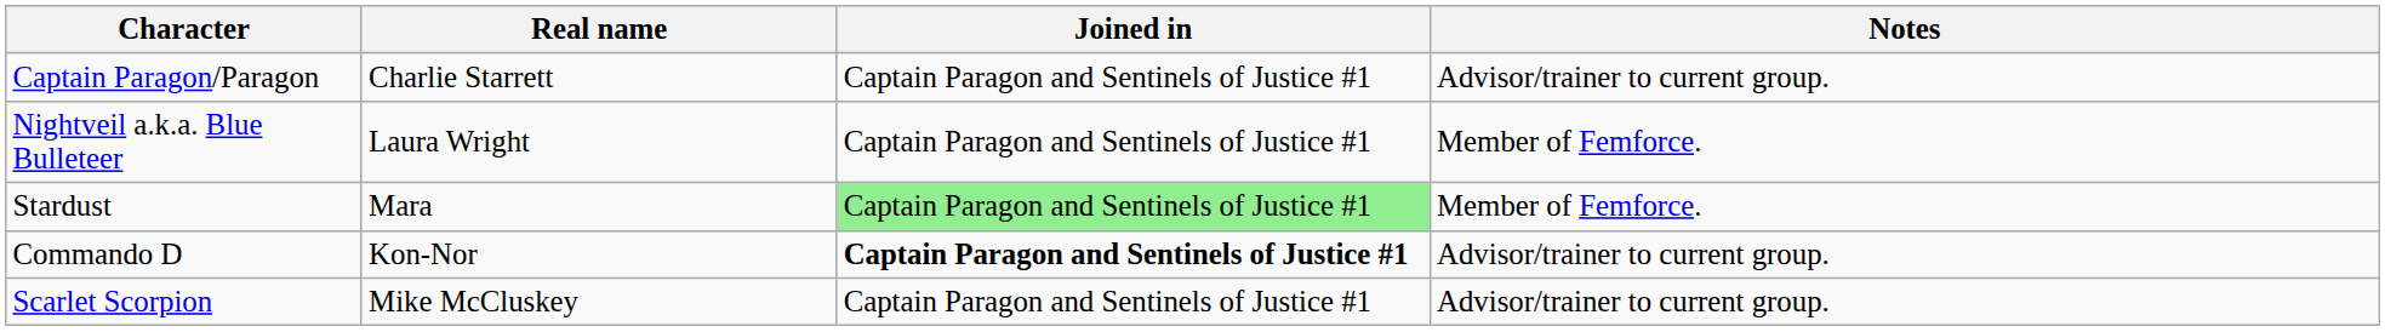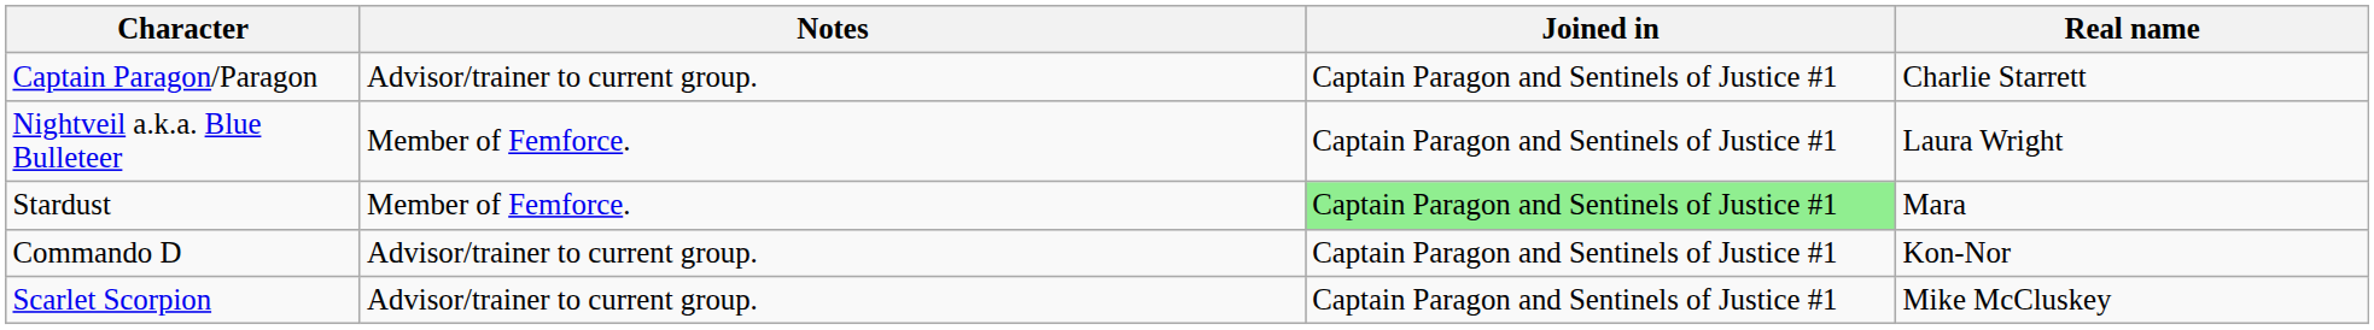columns swapped: Real name <-> Notes
Commando D | Joined in: bold -> normal
